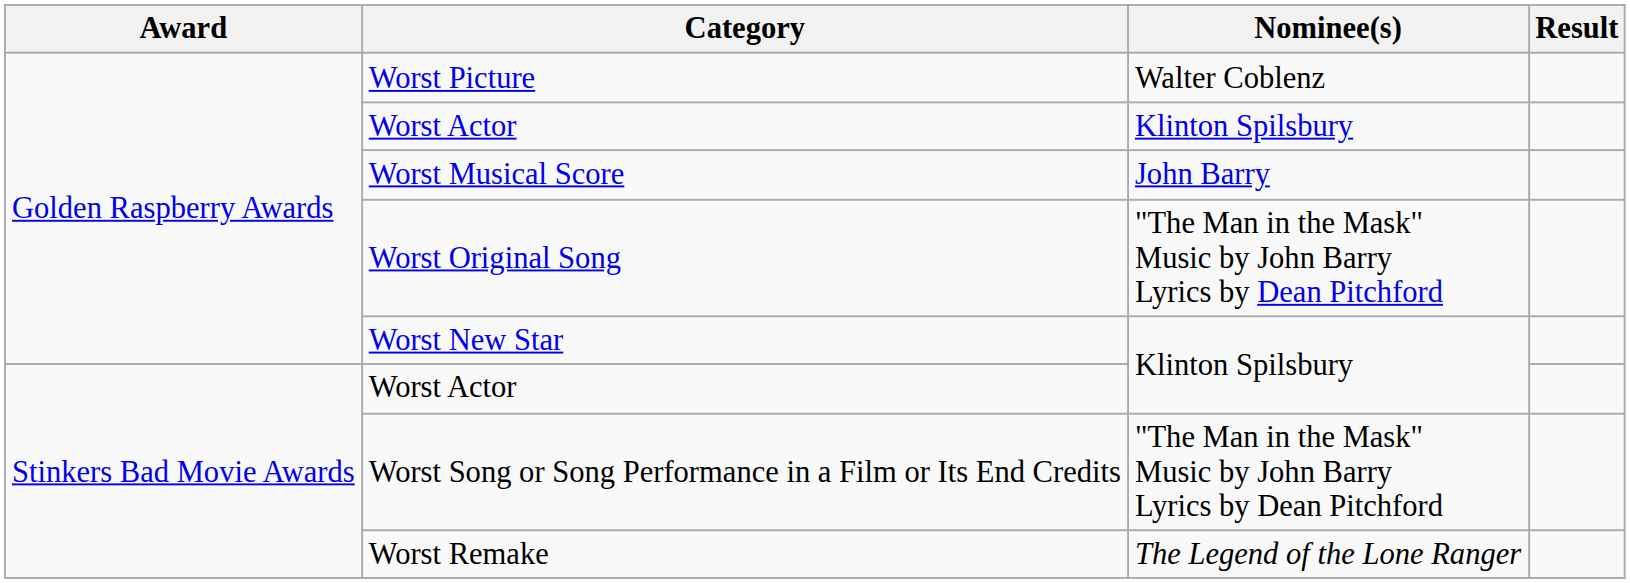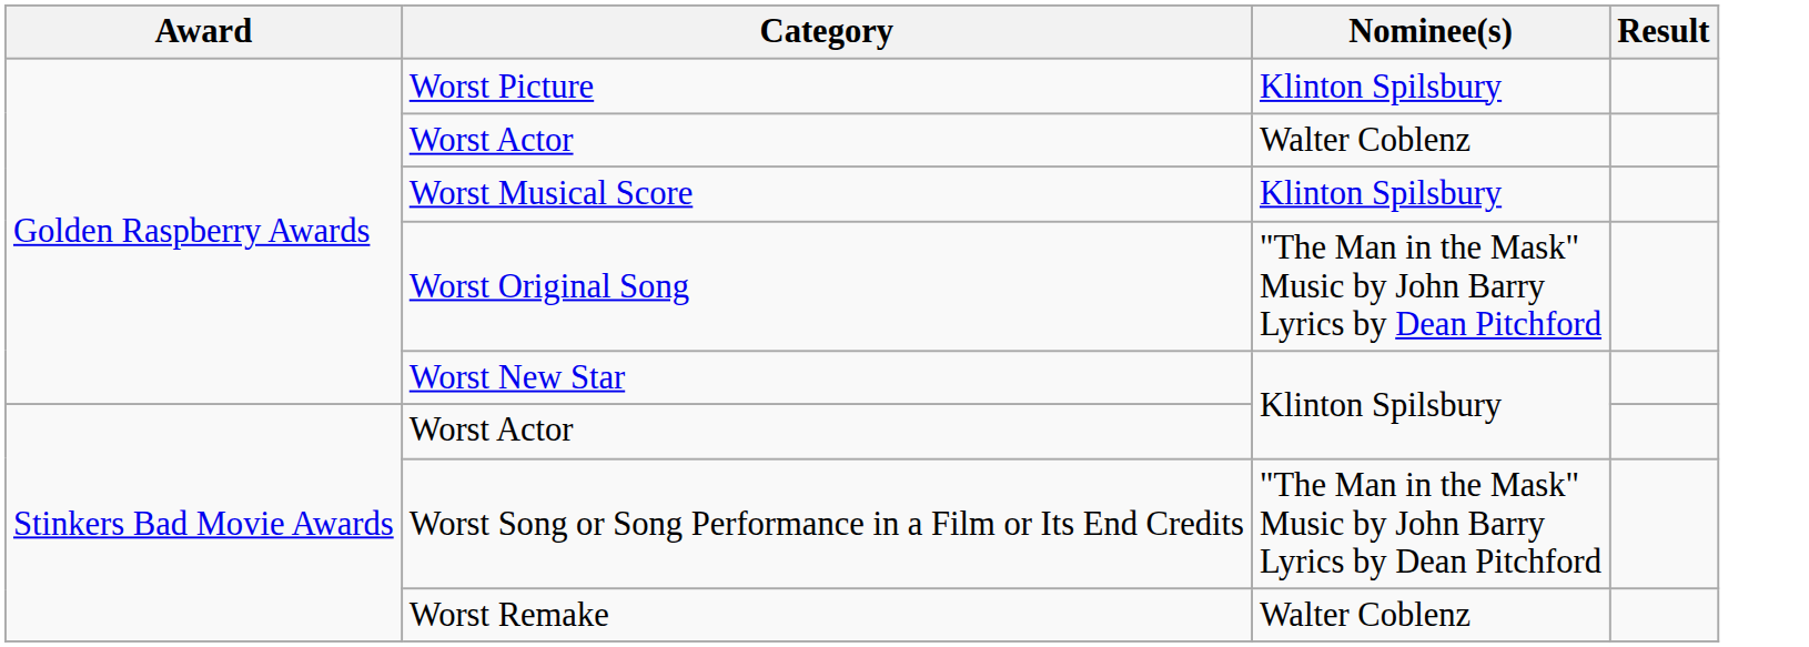Worst Picture | Nominee(s): Walter Coblenz -> Klinton Spilsbury
Golden Raspberry Awards / Worst Actor | Nominee(s): Klinton Spilsbury -> Walter Coblenz
Worst Musical Score | Nominee(s): John Barry -> Klinton Spilsbury
Worst Remake | Nominee(s): The Legend of the Lone Ranger -> Walter Coblenz
